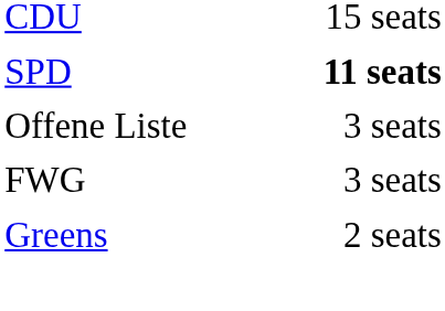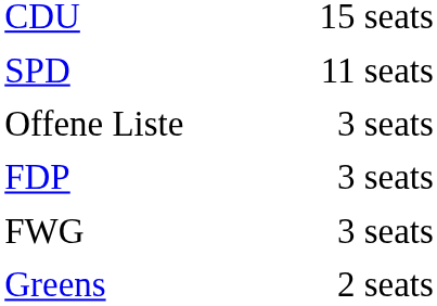SPD | column 2: bold -> normal
+ row: FDP | 3 seats
